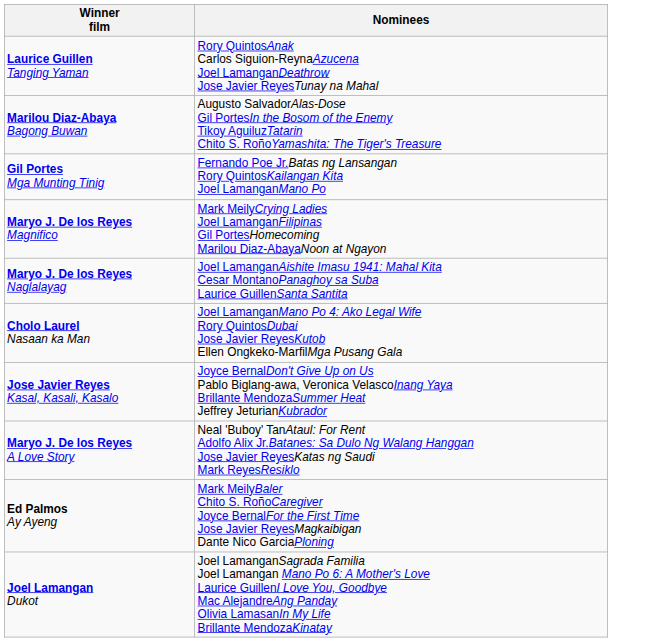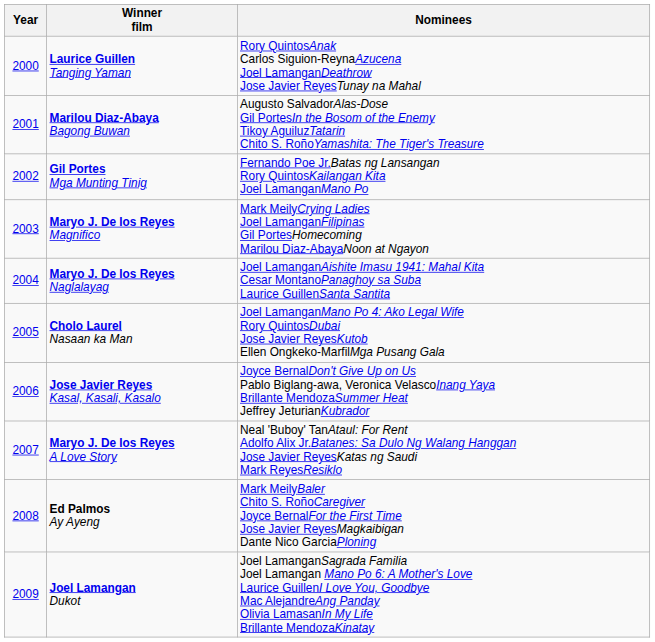+ column: Year | 2000 | 2001 | 2002 | 2003 | 2004 | 2005 | 2006 | 2007 | 2008 | 2009
